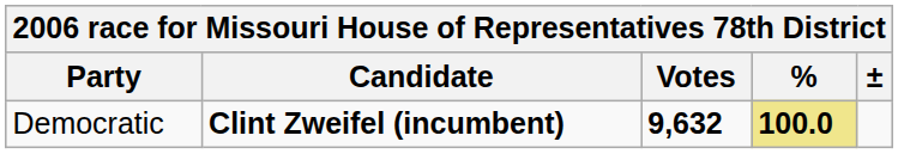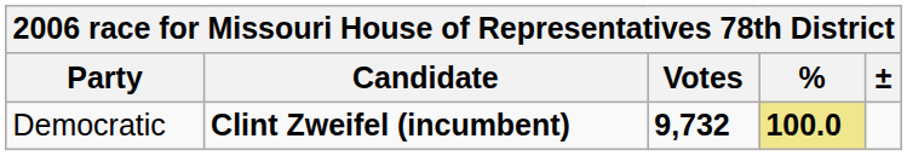Democratic | Votes: 9,632 -> 9,732
